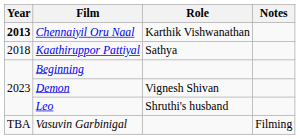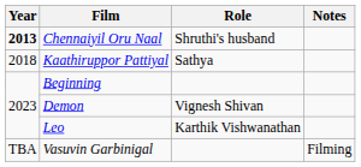Chennaiyil Oru Naal | Role: Karthik Vishwanathan -> Shruthi's husband
Leo | Role: Shruthi's husband -> Karthik Vishwanathan
